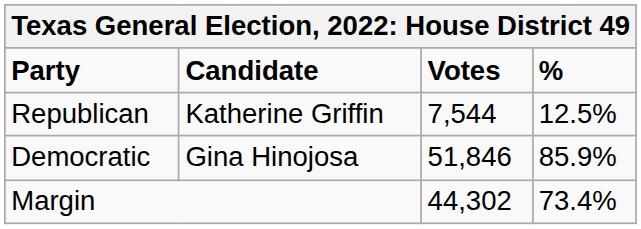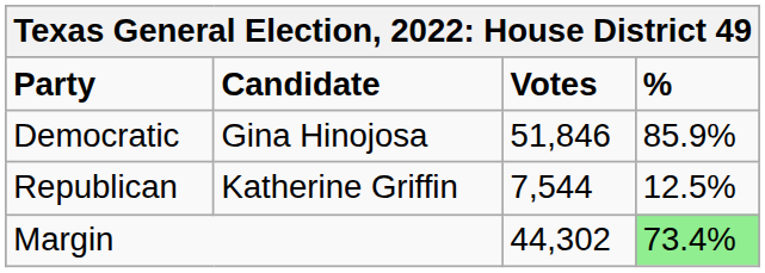rows swapped: Democratic <-> Republican
Margin | %: no background -> lightgreen background
